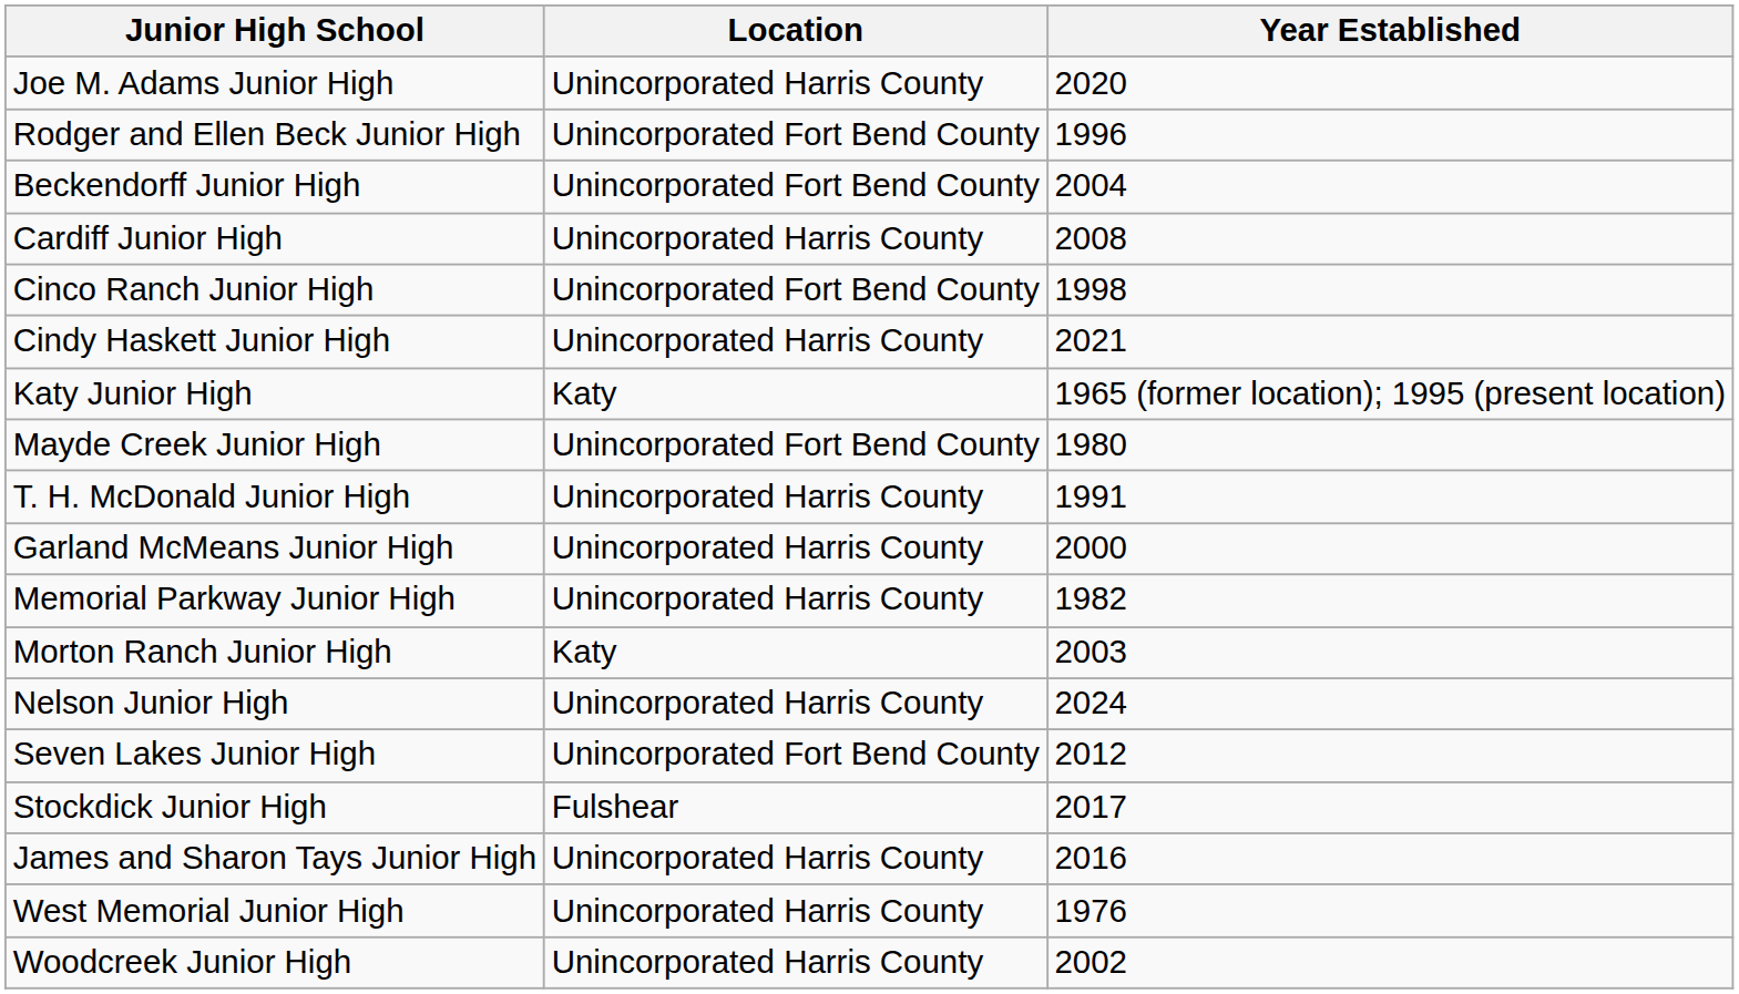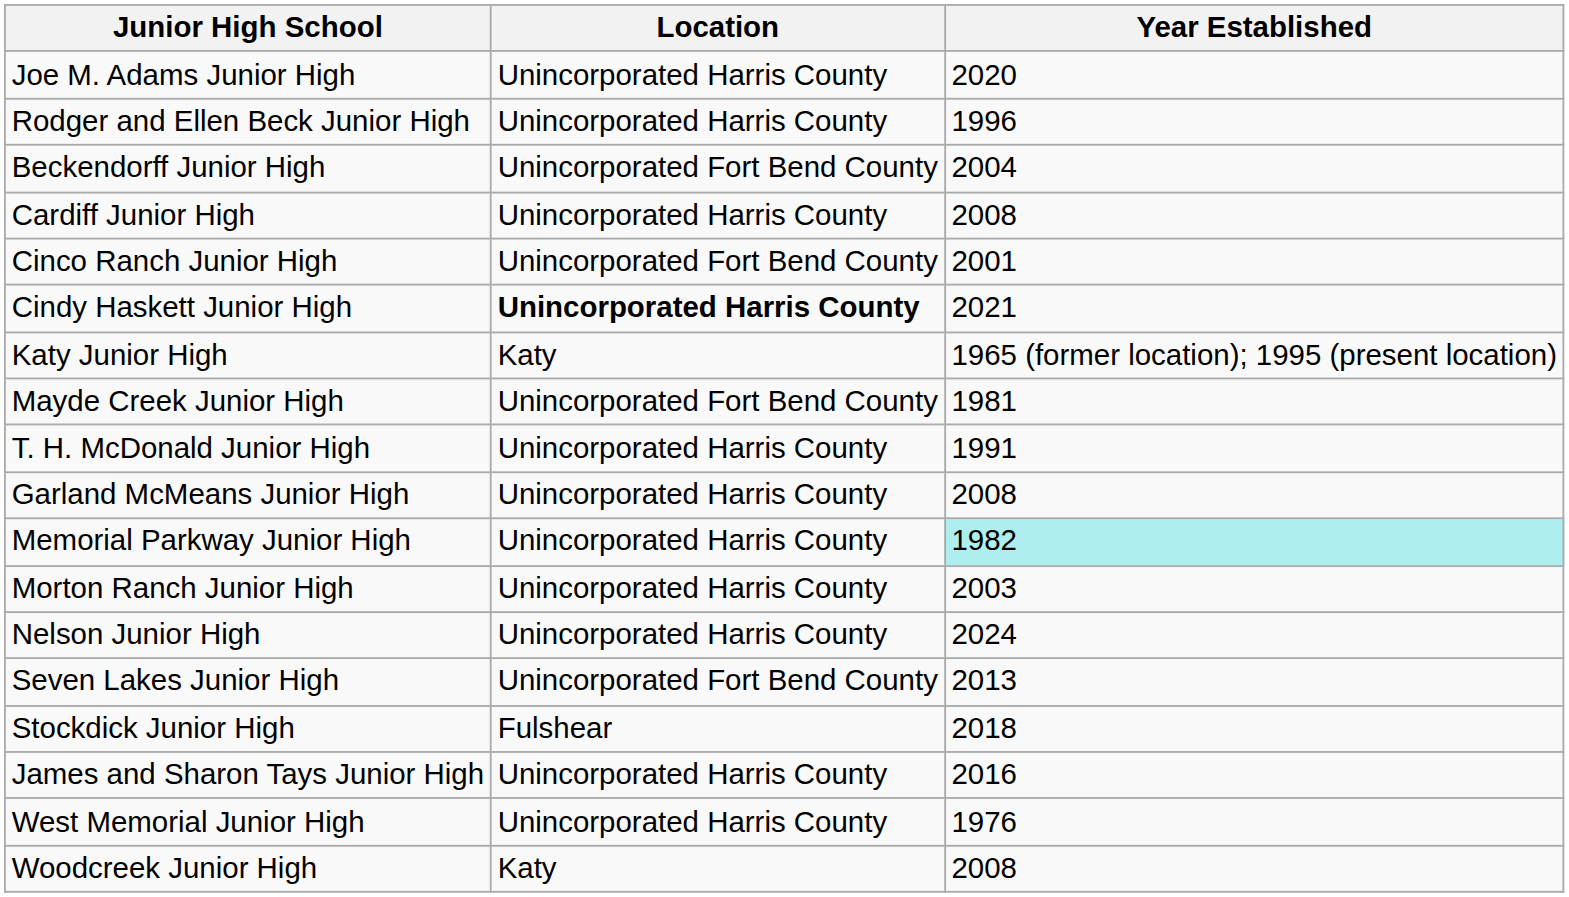Rodger and Ellen Beck Junior High | Location: Unincorporated Fort Bend County -> Unincorporated Harris County
Cinco Ranch Junior High | Year Established: 1998 -> 2001
Cindy Haskett Junior High | Location: normal -> bold
Mayde Creek Junior High | Year Established: 1980 -> 1981
Garland McMeans Junior High | Year Established: 2000 -> 2008
Memorial Parkway Junior High | Year Established: no background -> paleturquoise background
Morton Ranch Junior High | Location: Katy -> Unincorporated Harris County
Seven Lakes Junior High | Year Established: 2012 -> 2013
Stockdick Junior High | Year Established: 2017 -> 2018
Woodcreek Junior High | Location: Unincorporated Harris County -> Katy
Woodcreek Junior High | Year Established: 2002 -> 2008
